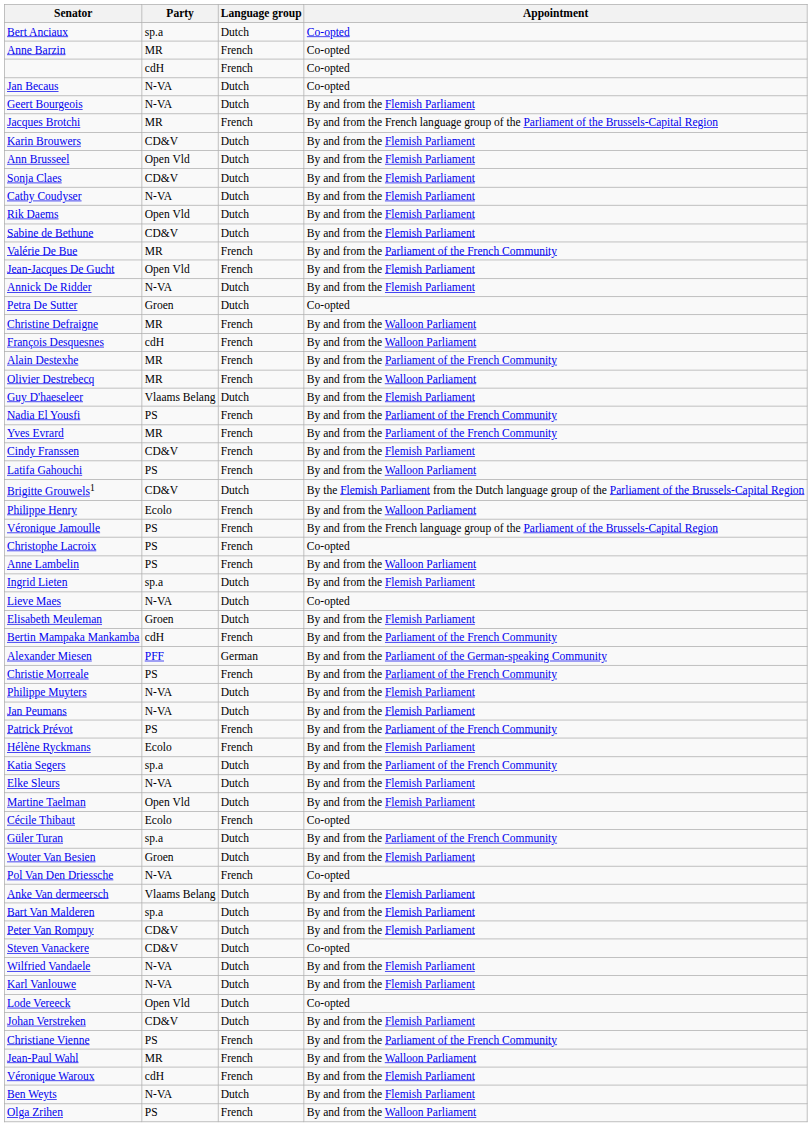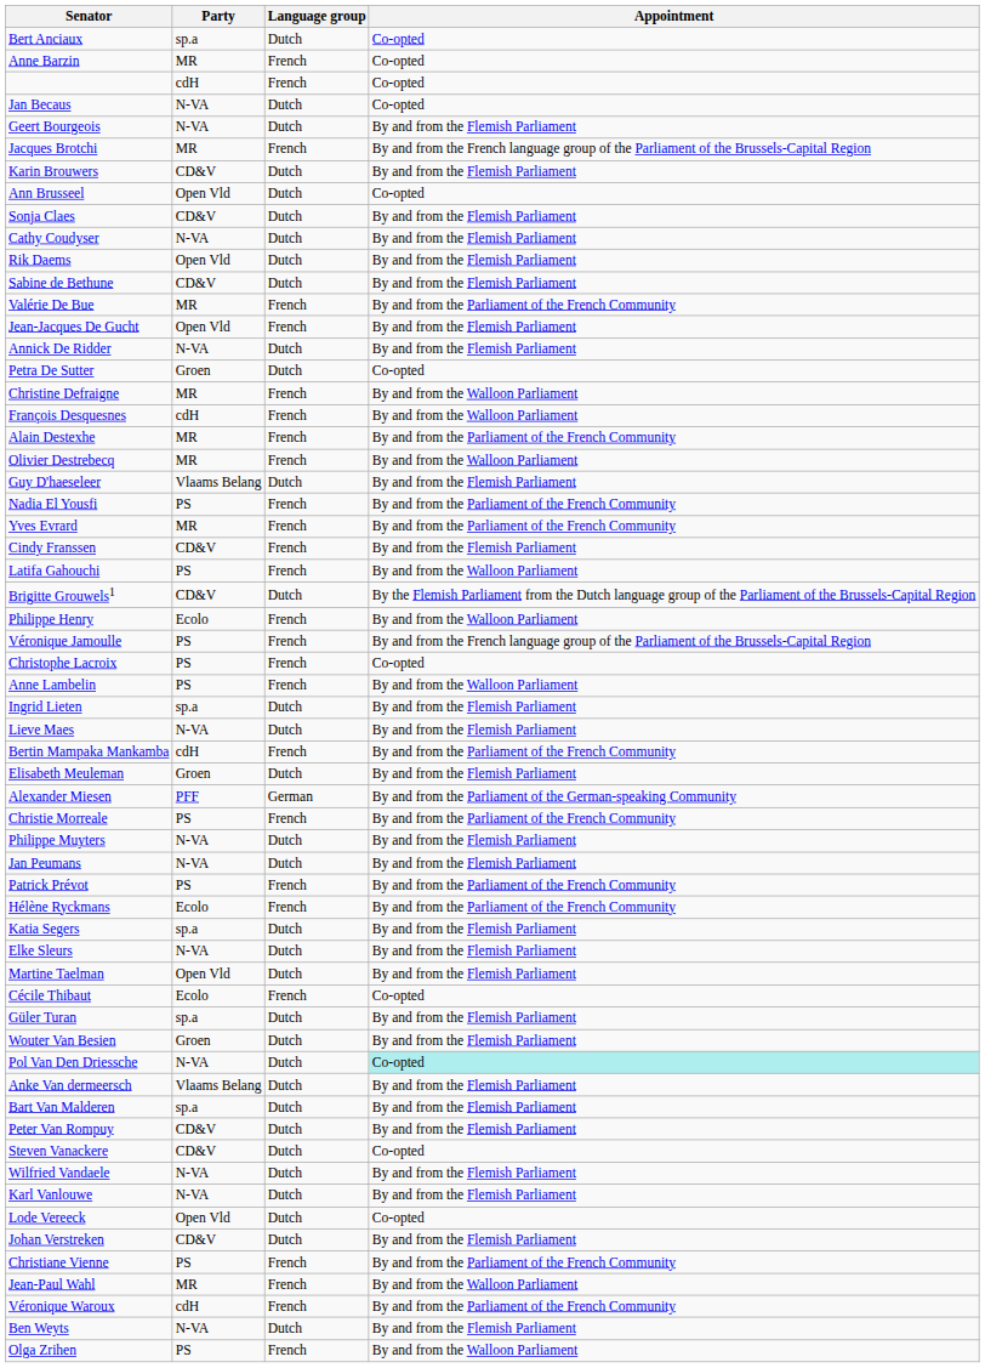Ann Brusseel | Appointment: By and from the Flemish Parliament -> Co-opted
Lieve Maes | Appointment: Co-opted -> By and from the Flemish Parliament
rows swapped: Bertin Mampaka Mankamba <-> Elisabeth Meuleman
Hélène Ryckmans | Appointment: By and from the Flemish Parliament -> By and from the Parliament of the French Community
Katia Segers | Appointment: By and from the Parliament of the French Community -> By and from the Flemish Parliament
Güler Turan | Appointment: By and from the Parliament of the French Community -> By and from the Flemish Parliament
Pol Van Den Driessche | Language group: French -> Dutch
Pol Van Den Driessche | Appointment: no background -> paleturquoise background
Véronique Waroux | Appointment: By and from the Flemish Parliament -> By and from the Parliament of the French Community
